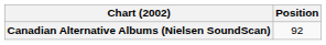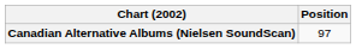Canadian Alternative Albums (Nielsen SoundScan) | Position: 92 -> 97
